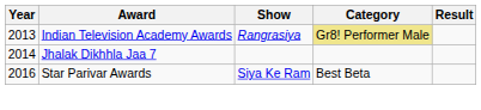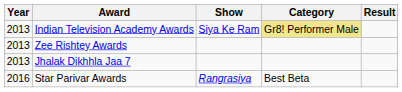Indian Television Academy Awards | Show: Rangrasiya -> Siya Ke Ram
+ row: 2013 | Zee Rishtey Awards
Jhalak Dikhhla Jaa 7 | Year: 2014 -> 2013
Star Parivar Awards | Show: Siya Ke Ram -> Rangrasiya
